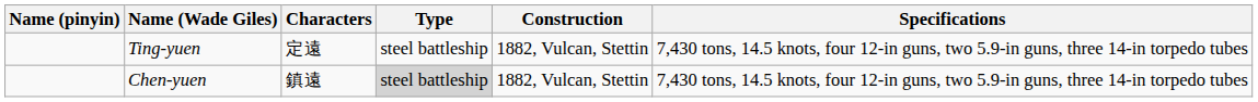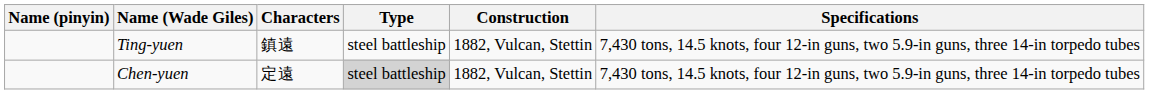Ting-yuen | Characters: 定遠 -> 鎮遠
Chen-yuen | Characters: 鎮遠 -> 定遠
